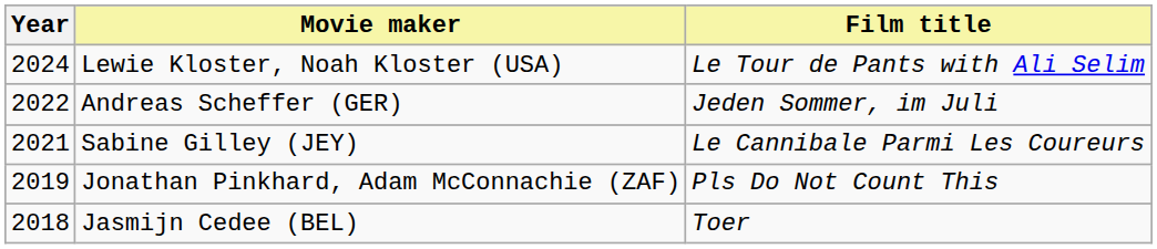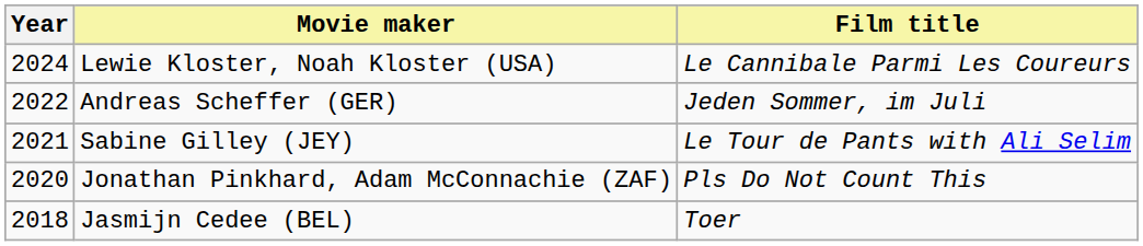Lewie Kloster, Noah Kloster (USA) | Film title: Le Tour de Pants with Ali Selim -> Le Cannibale Parmi Les Coureurs
Sabine Gilley (JEY) | Film title: Le Cannibale Parmi Les Coureurs -> Le Tour de Pants with Ali Selim
Jonathan Pinkhard, Adam McConnachie (ZAF) | Year: 2019 -> 2020
